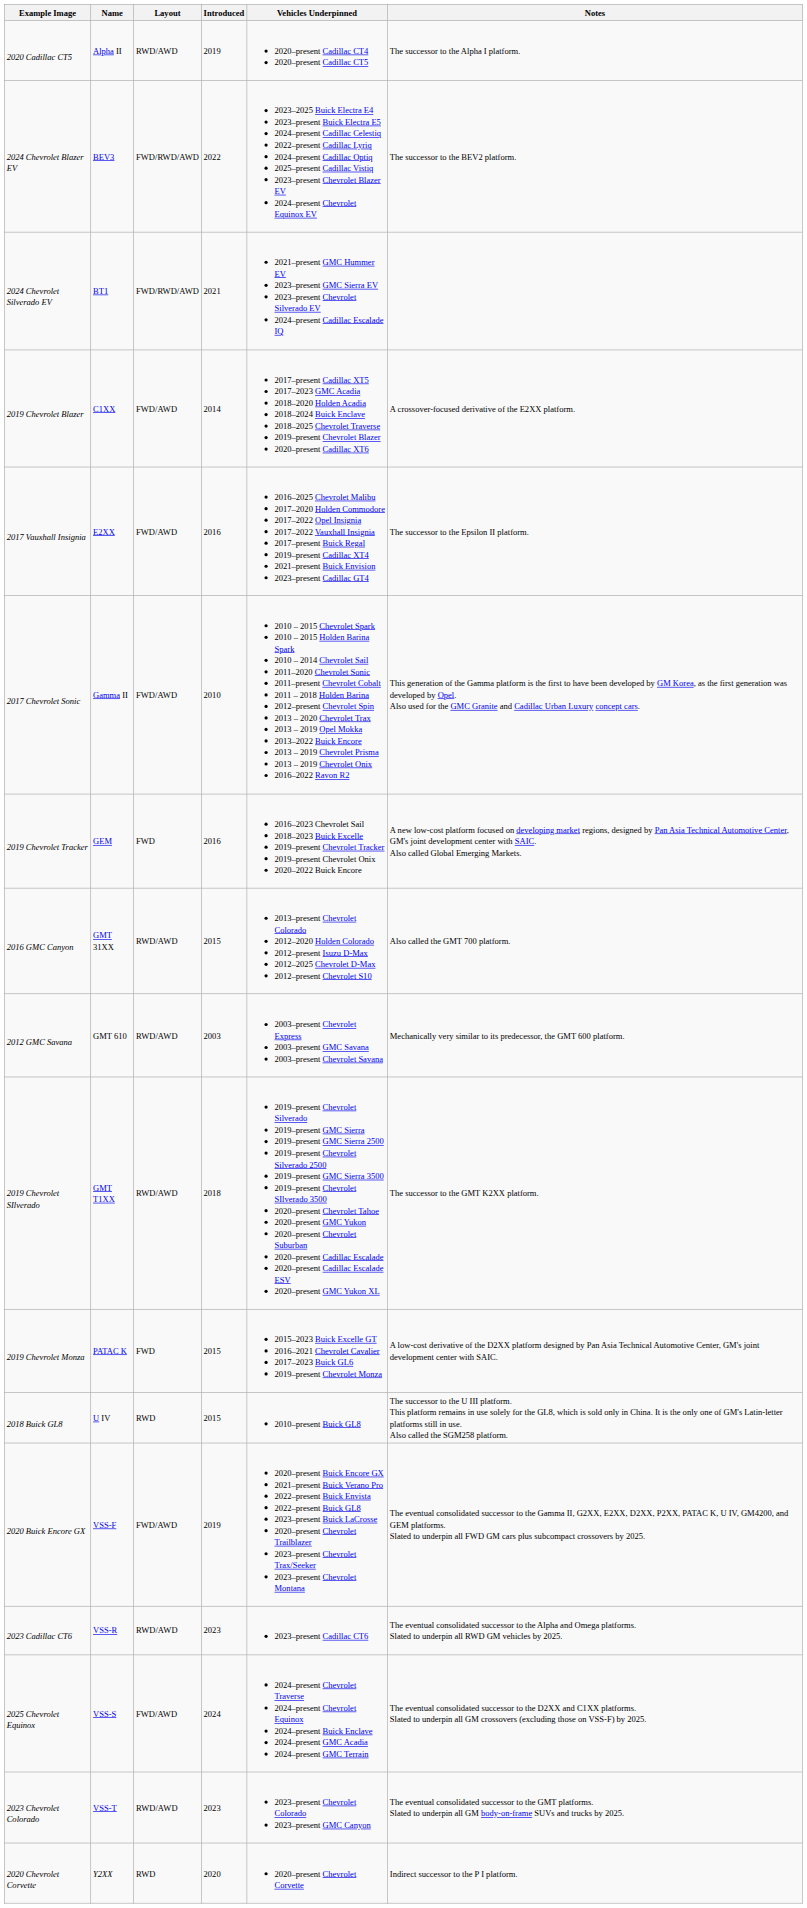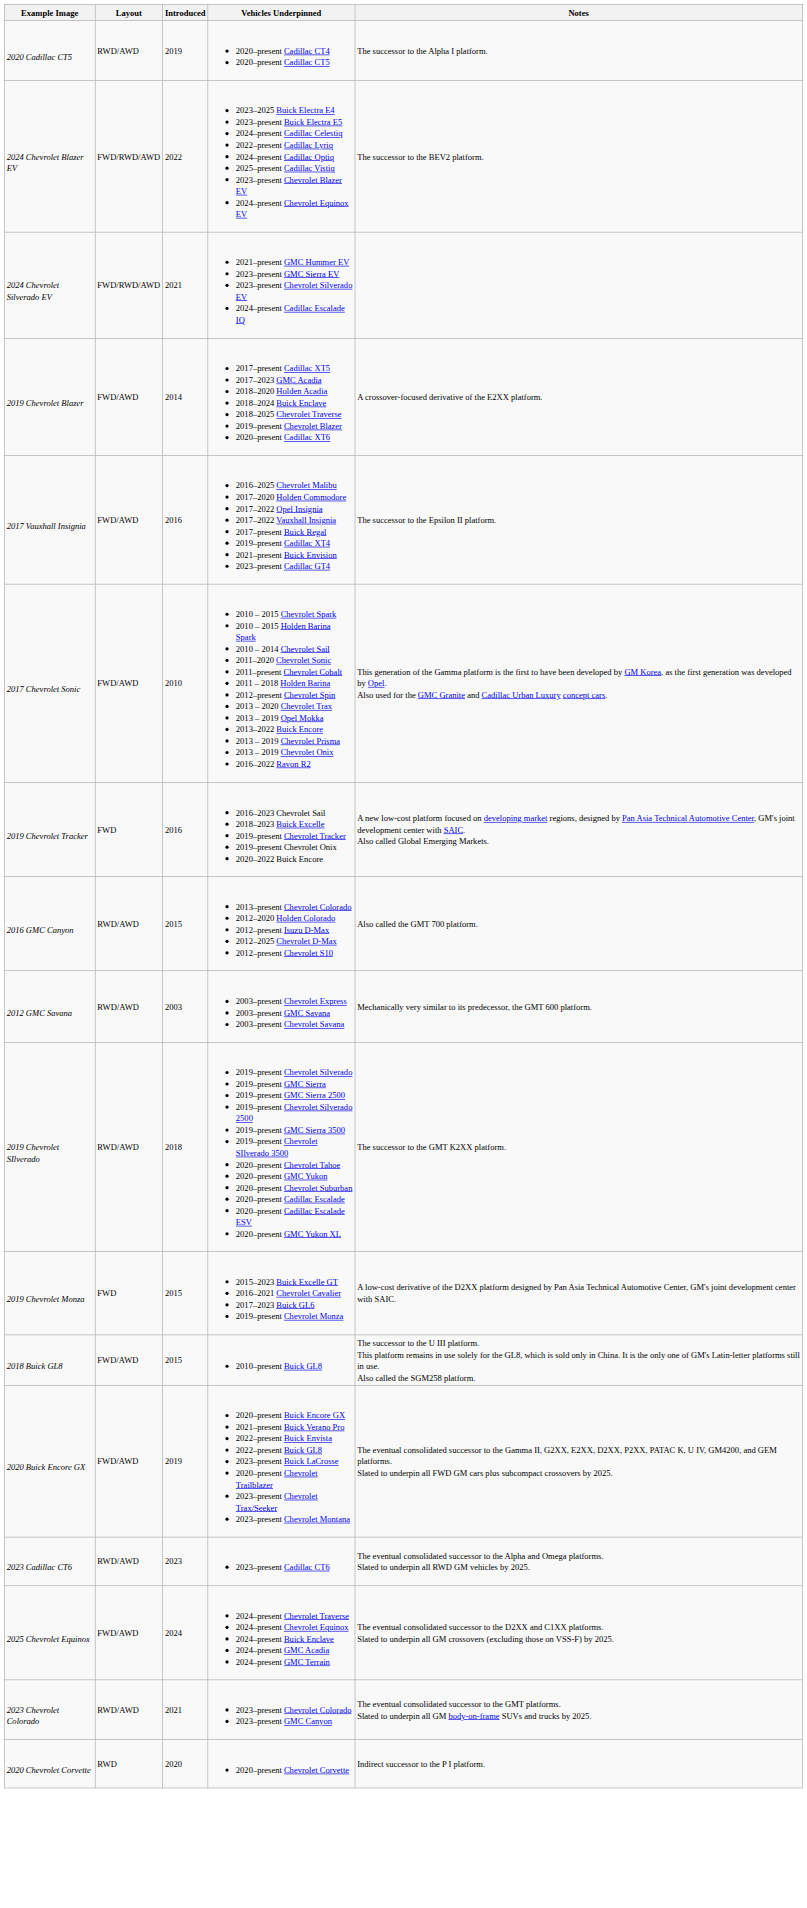- column: Name | Alpha II | BEV3 | BT1 | C1XX | E2XX | Gamma II | GEM | GMT 31XX | GMT 610 | GMT T1XX | PATAC K | U IV | VSS-F | VSS-R | VSS-S | VSS-T | Y2XX
2018 Buick GL8 | Layout: RWD -> FWD/AWD
2023 Chevrolet Colorado | Introduced: 2023 -> 2021
